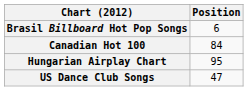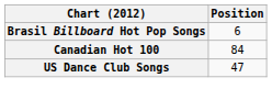- row: Hungarian Airplay Chart | 95
